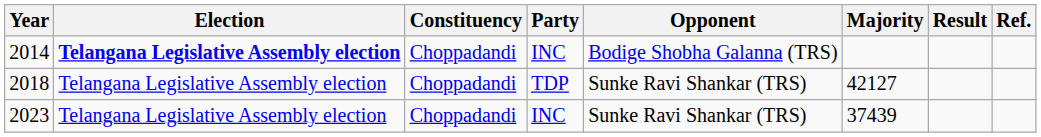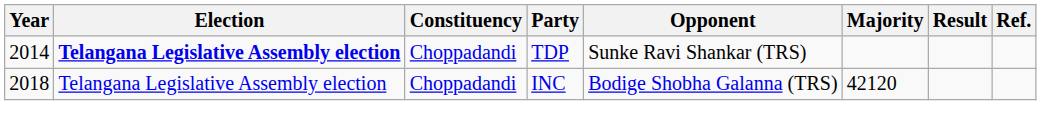2014 | Party: INC -> TDP
2014 | Opponent: Bodige Shobha Galanna (TRS) -> Sunke Ravi Shankar (TRS)
2018 | Party: TDP -> INC
2018 | Opponent: Sunke Ravi Shankar (TRS) -> Bodige Shobha Galanna (TRS)
2018 | Majority: 42127 -> 42120
- row: 2023 | Telangana Legislative Assembly election | Choppadandi | INC | Sunke Ravi Shankar (TRS) | 37439
